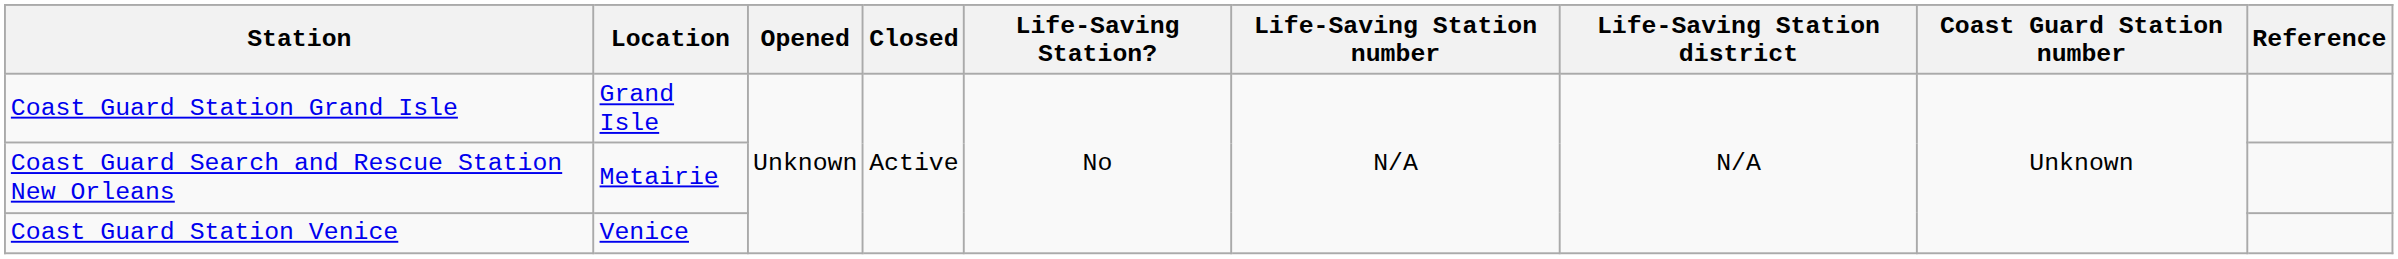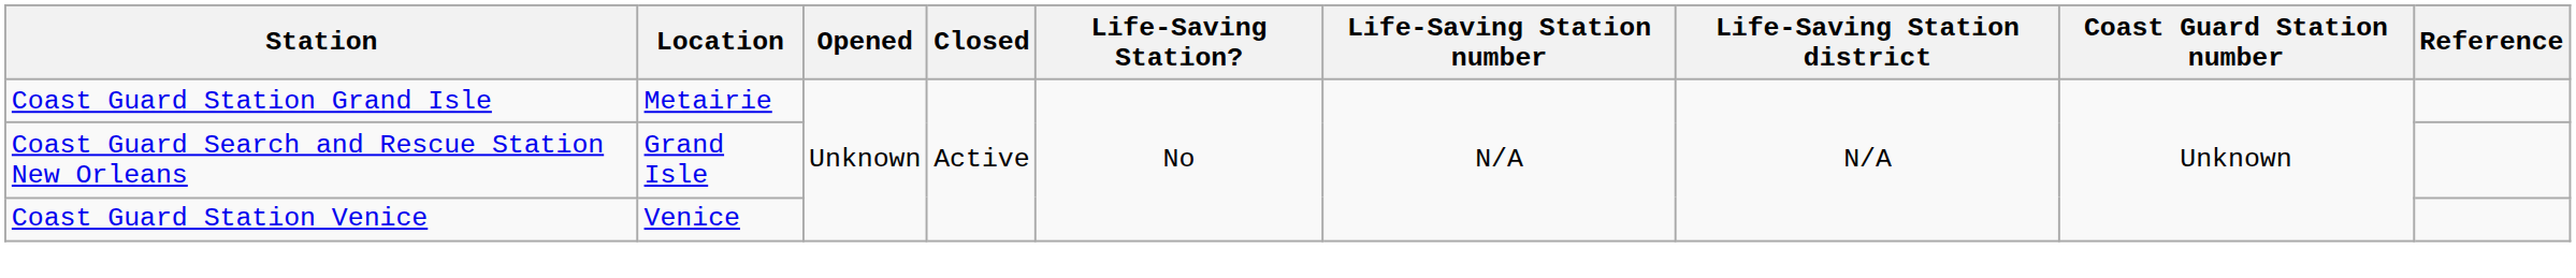Coast Guard Station Grand Isle | Location: Grand Isle -> Metairie
Coast Guard Search and Rescue Station New Orleans | Location: Metairie -> Grand Isle
